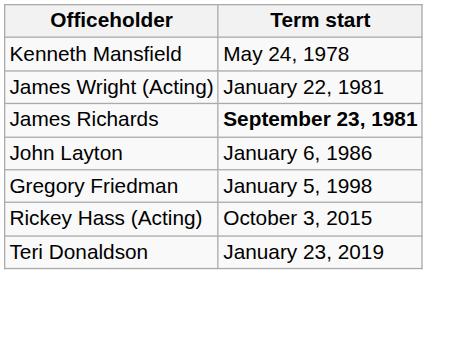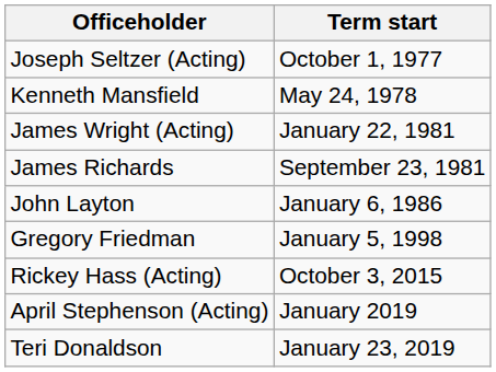+ row: Joseph Seltzer (Acting) | October 1, 1977
James Richards | Term start: bold -> normal
+ row: April Stephenson (Acting) | January 2019
